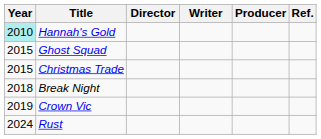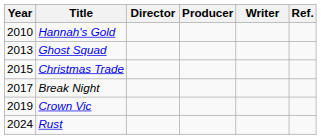columns swapped: Writer <-> Producer
Hannah's Gold | Year: paleturquoise background -> no background
Ghost Squad | Year: 2015 -> 2013
Break Night | Year: 2018 -> 2017
